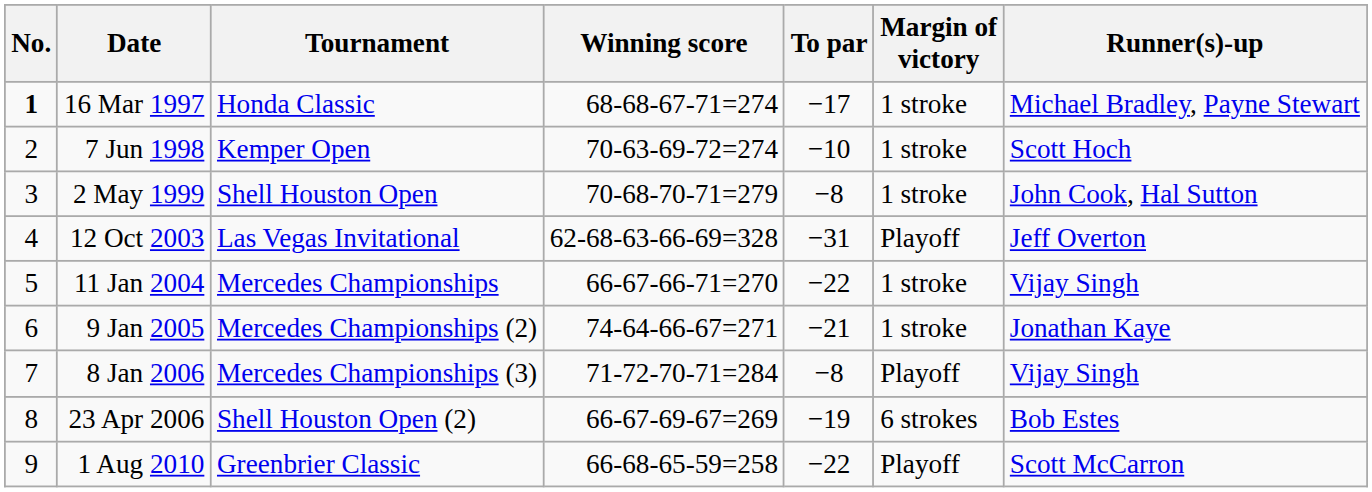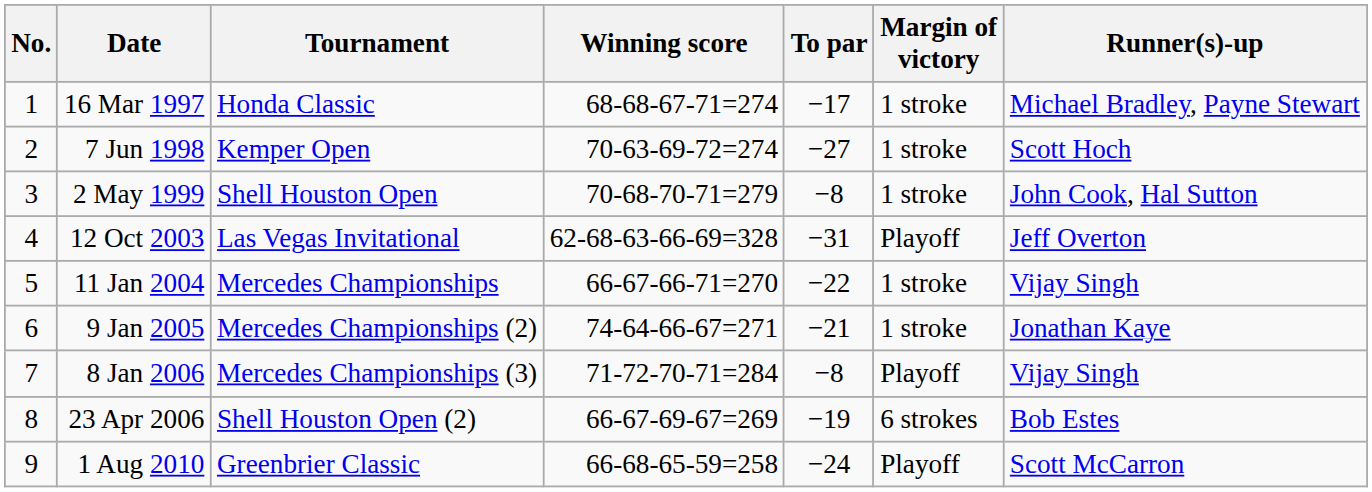16 Mar 1997 | No.: bold -> normal
7 Jun 1998 | To par: −10 -> −27
1 Aug 2010 | To par: −22 -> −24
